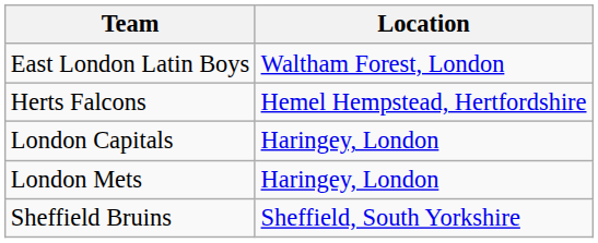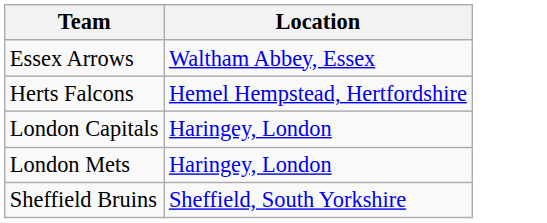- row: East London Latin Boys | Waltham Forest, London
+ row: Essex Arrows | Waltham Abbey, Essex
